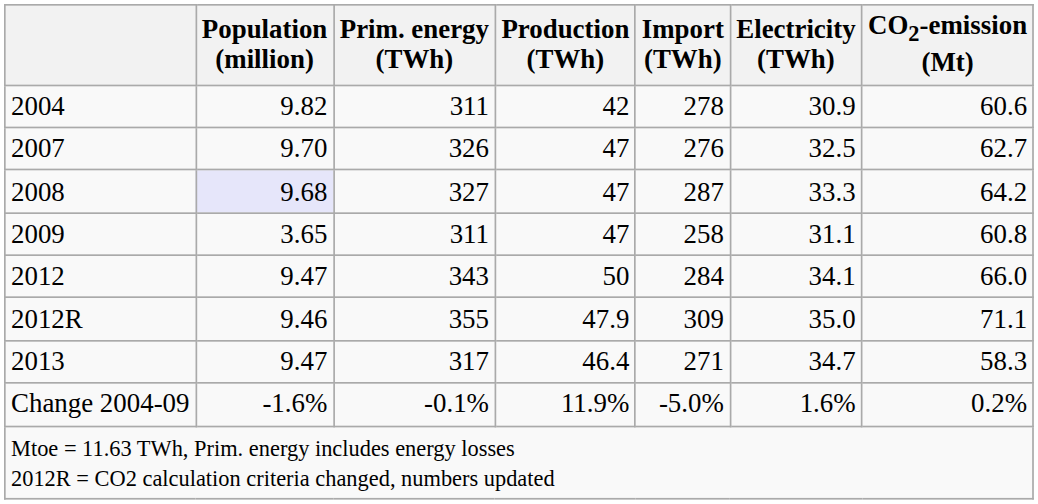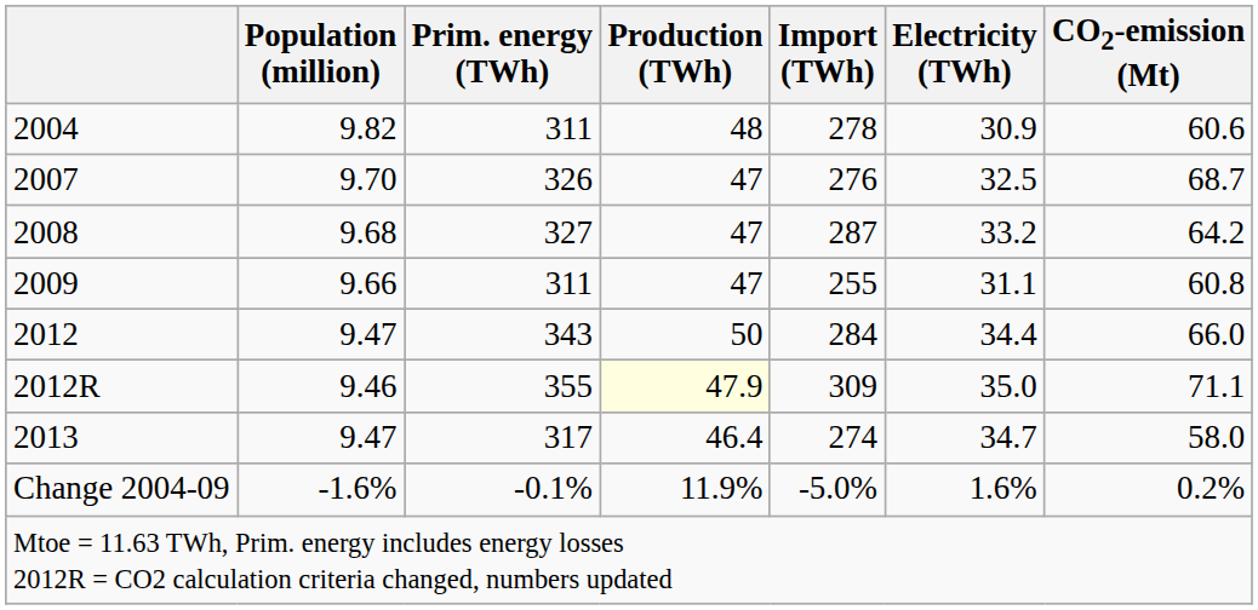2004 | Production (TWh): 42 -> 48
2007 | CO2-emission (Mt): 62.7 -> 68.7
2008 | Population (million): lavender background -> no background
2008 | Electricity (TWh): 33.3 -> 33.2
2009 | Population (million): 3.65 -> 9.66
2009 | Import (TWh): 258 -> 255
2012 | Electricity (TWh): 34.1 -> 34.4
2012R | Production (TWh): no background -> lightyellow background
2013 | Import (TWh): 271 -> 274
2013 | CO2-emission (Mt): 58.3 -> 58.0
